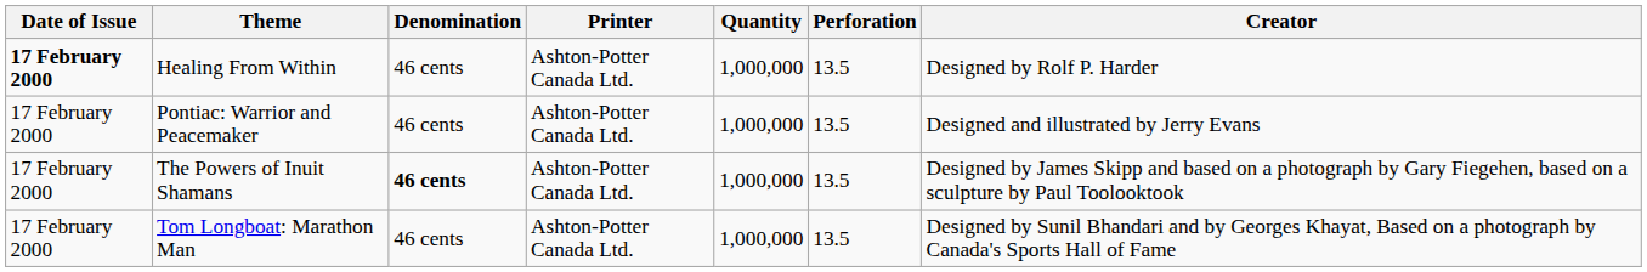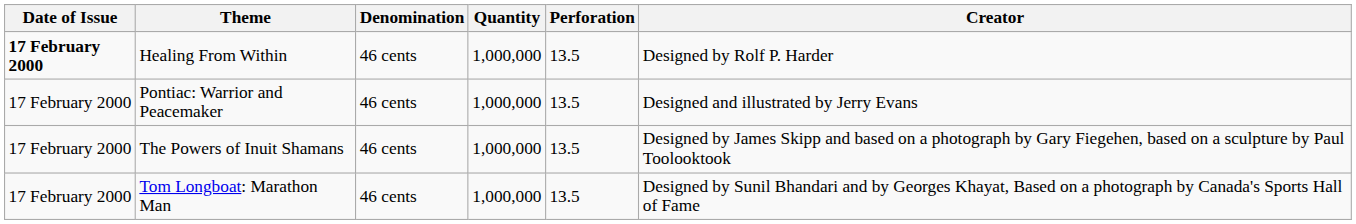- column: Printer | Ashton-Potter Canada Ltd. | Ashton-Potter Canada Ltd. | Ashton-Potter Canada Ltd. | Ashton-Potter Canada Ltd.
The Powers of Inuit Shamans | Denomination: bold -> normal
